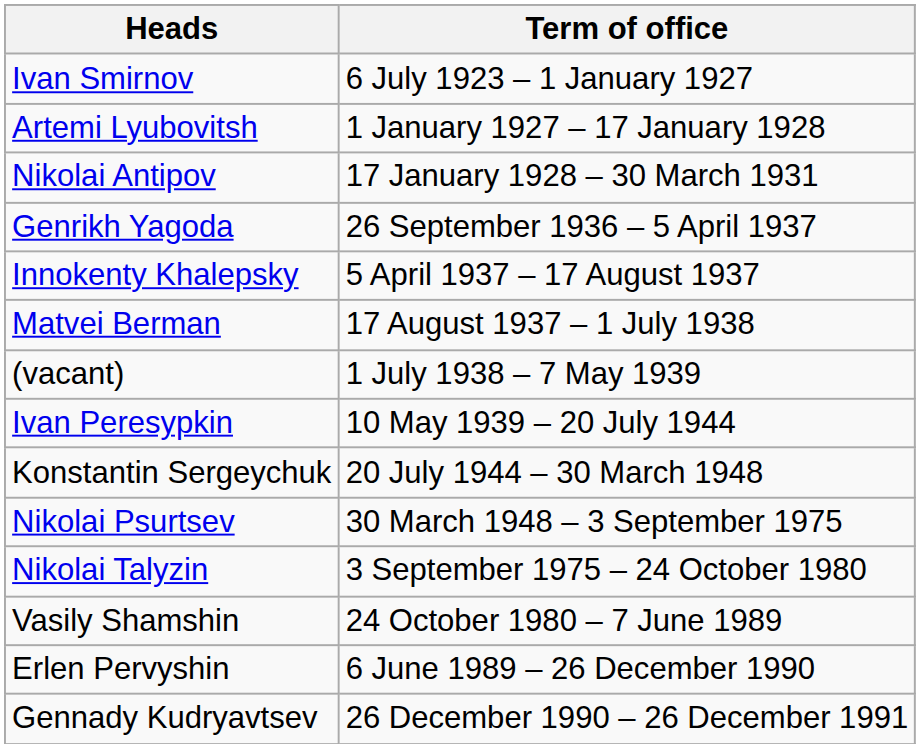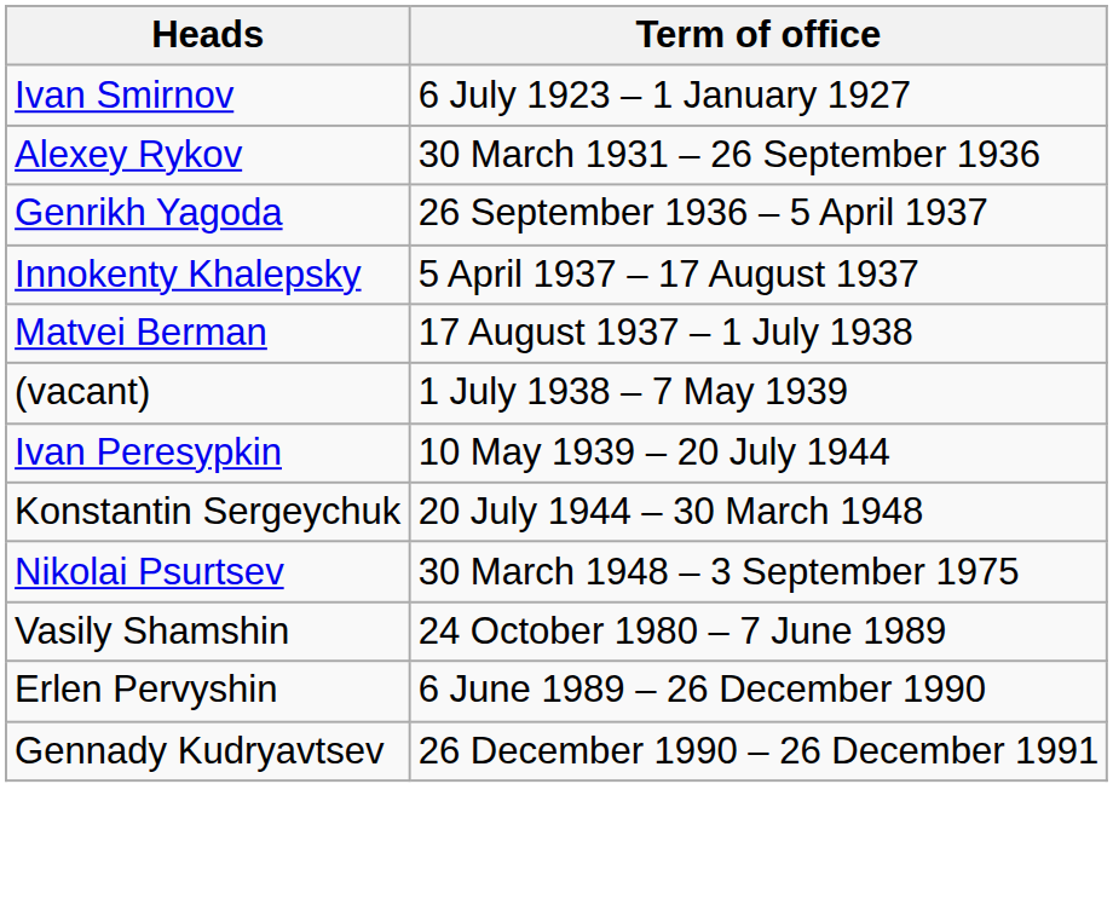- row: Artemi Lyubovitsh | 1 January 1927 – 17 January 1928
- row: Nikolai Antipov | 17 January 1928 – 30 March 1931
+ row: Alexey Rykov | 30 March 1931 – 26 September 1936
- row: Nikolai Talyzin | 3 September 1975 – 24 October 1980
